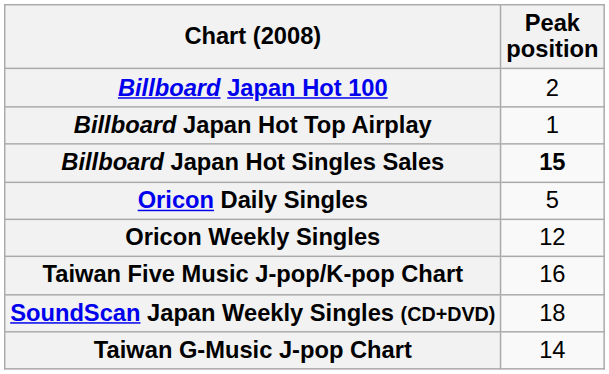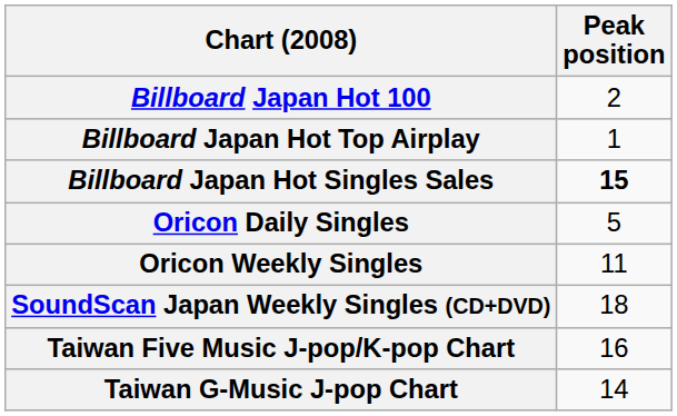Oricon Weekly Singles | Peak position: 12 -> 11
rows swapped: SoundScan Japan Weekly Singles (CD+DVD) <-> Taiwan Five Music J-pop/K-pop Chart
